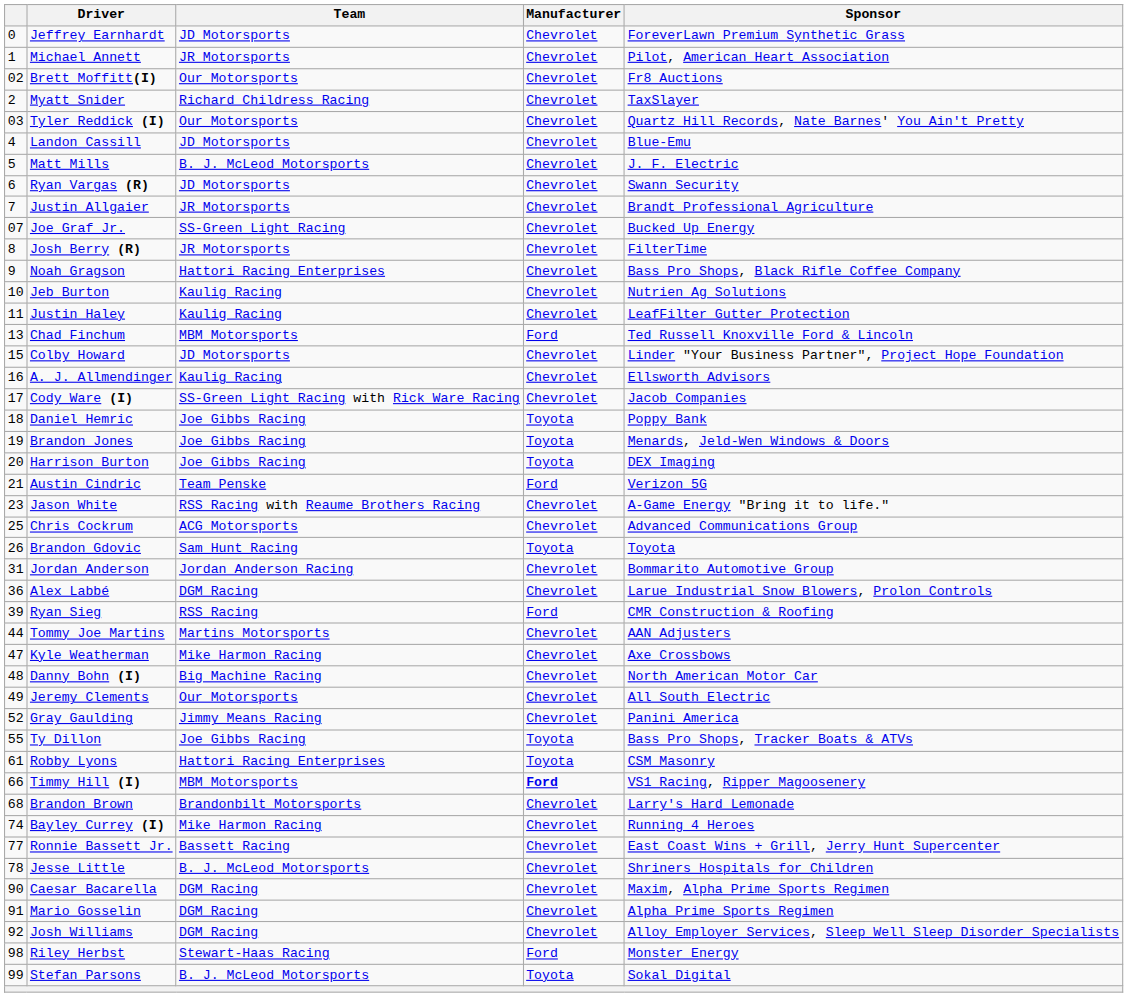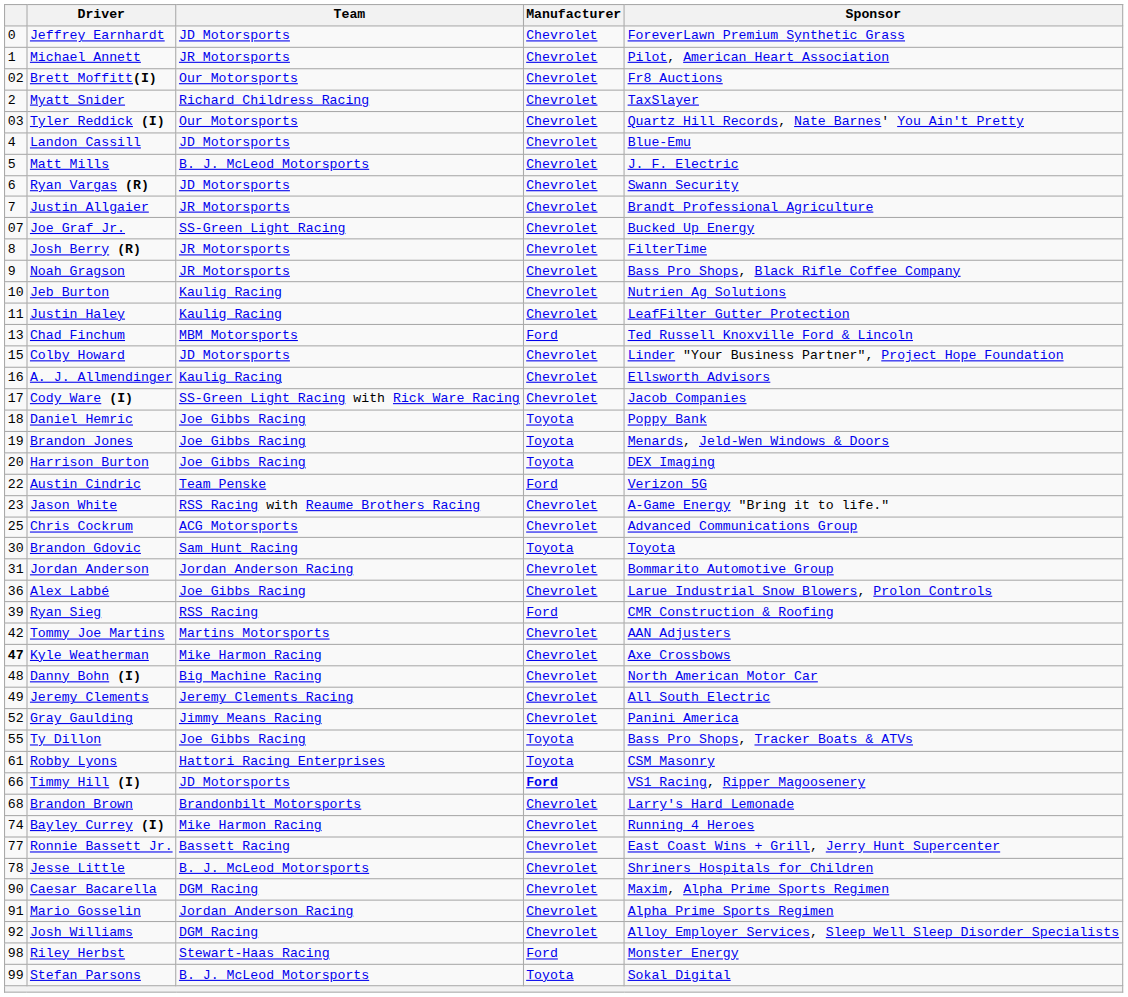Noah Gragson | Team: Hattori Racing Enterprises -> JR Motorsports
Austin Cindric | column 1: 21 -> 22
Brandon Gdovic | column 1: 26 -> 30
Alex Labbé | Team: DGM Racing -> Joe Gibbs Racing
Tommy Joe Martins | column 1: 44 -> 42
Kyle Weatherman | column 1: normal -> bold
Jeremy Clements | Team: Our Motorsports -> Jeremy Clements Racing
Timmy Hill (I) | Team: MBM Motorsports -> JD Motorsports
Mario Gosselin | Team: DGM Racing -> Jordan Anderson Racing
